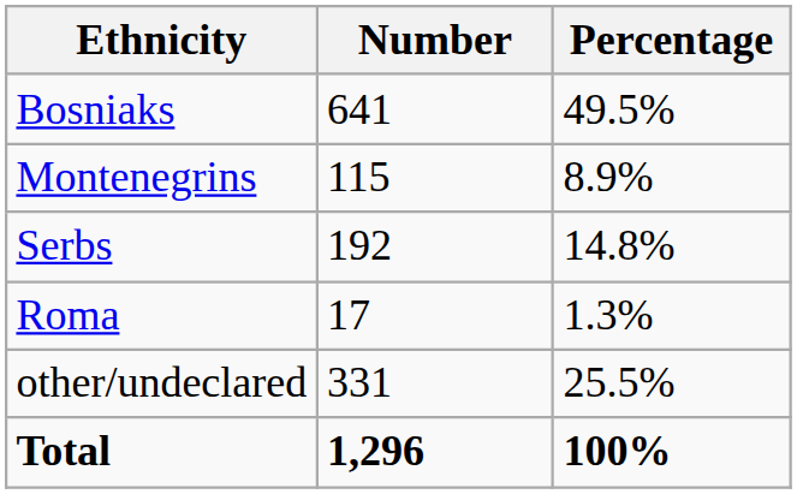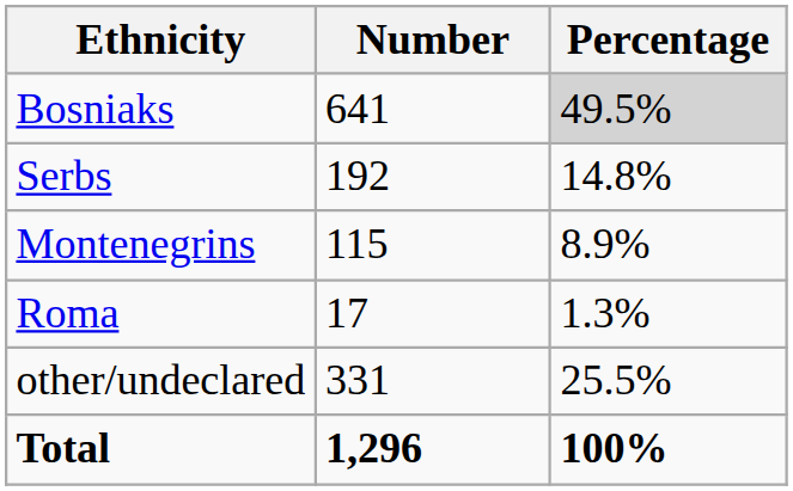Bosniaks | Percentage: no background -> lightgrey background
rows swapped: Serbs <-> Montenegrins
